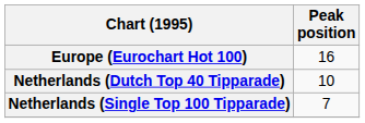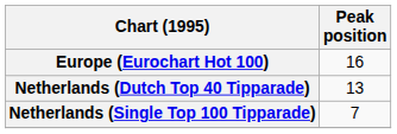Netherlands (Dutch Top 40 Tipparade) | Peak position: 10 -> 13
